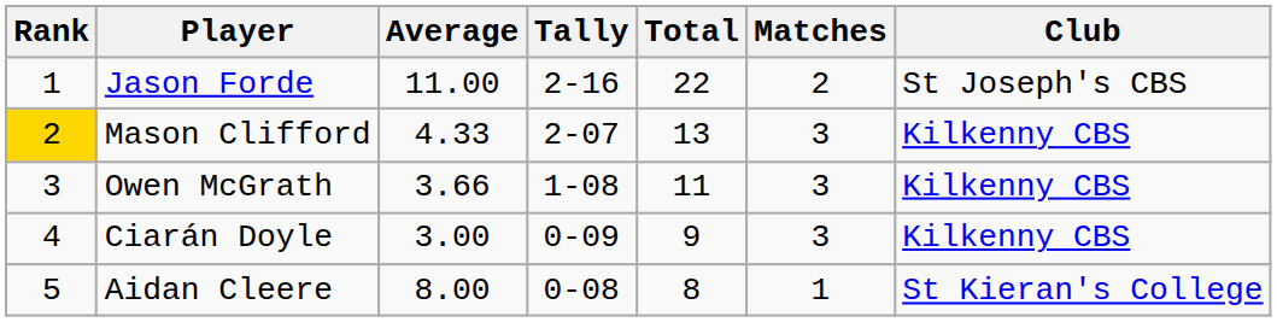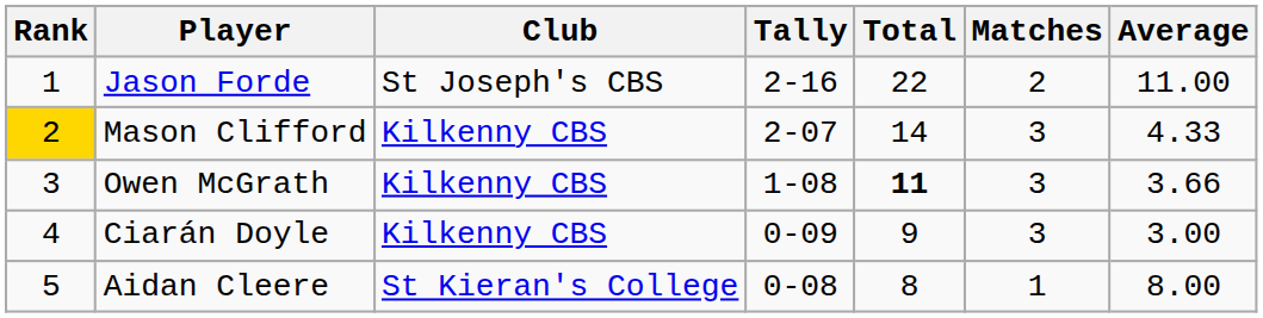columns swapped: Club <-> Average
Mason Clifford | Total: 13 -> 14
Owen McGrath | Total: normal -> bold
